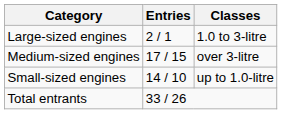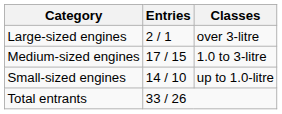Large-sized engines | Classes: 1.0 to 3-litre -> over 3-litre
Medium-sized engines | Classes: over 3-litre -> 1.0 to 3-litre
